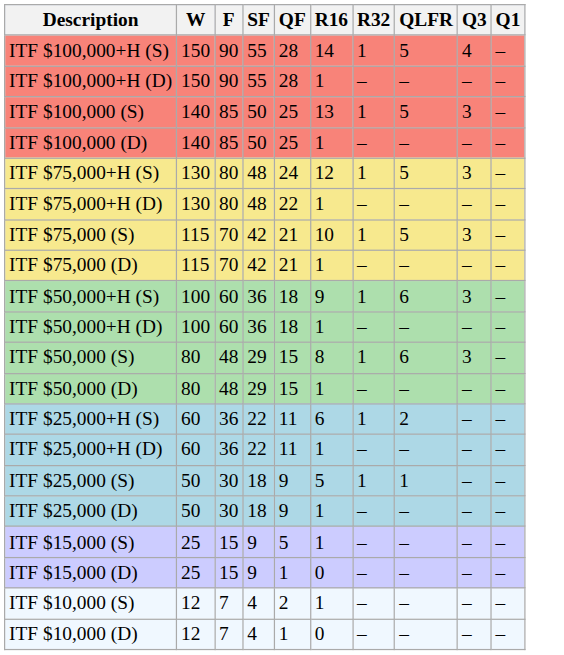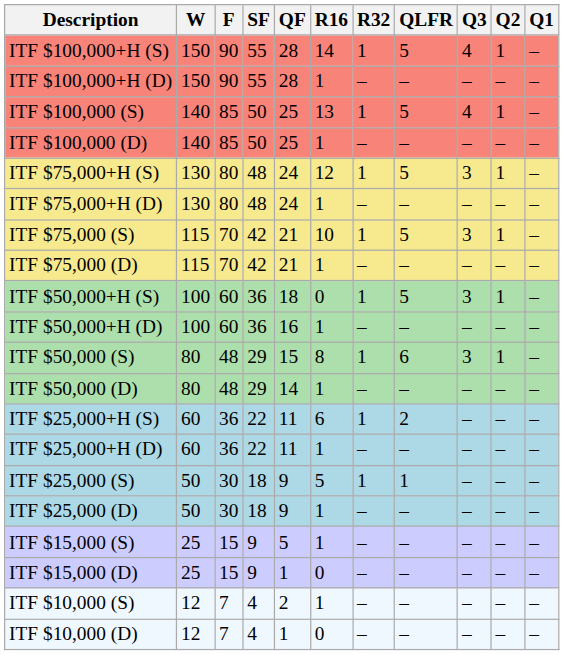+ column: Q2 | 1 | – | 1 | – | 1 | – | 1 | – | 1 | – | 1 | – | – | – | – | – | – | – | – | –
ITF $100,000 (S) | Q3: 3 -> 4
ITF $75,000+H (D) | QF: 22 -> 24
ITF $50,000+H (S) | R16: 9 -> 0
ITF $50,000+H (S) | QLFR: 6 -> 5
ITF $50,000+H (D) | QF: 18 -> 16
ITF $50,000 (D) | QF: 15 -> 14
